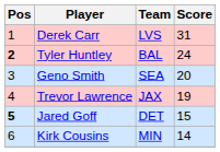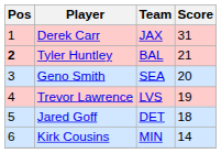Derek Carr | Team: LVS -> JAX
Tyler Huntley | Score: 24 -> 21
Trevor Lawrence | Team: JAX -> LVS
Jared Goff | Pos: bold -> normal
Jared Goff | Score: 15 -> 18
